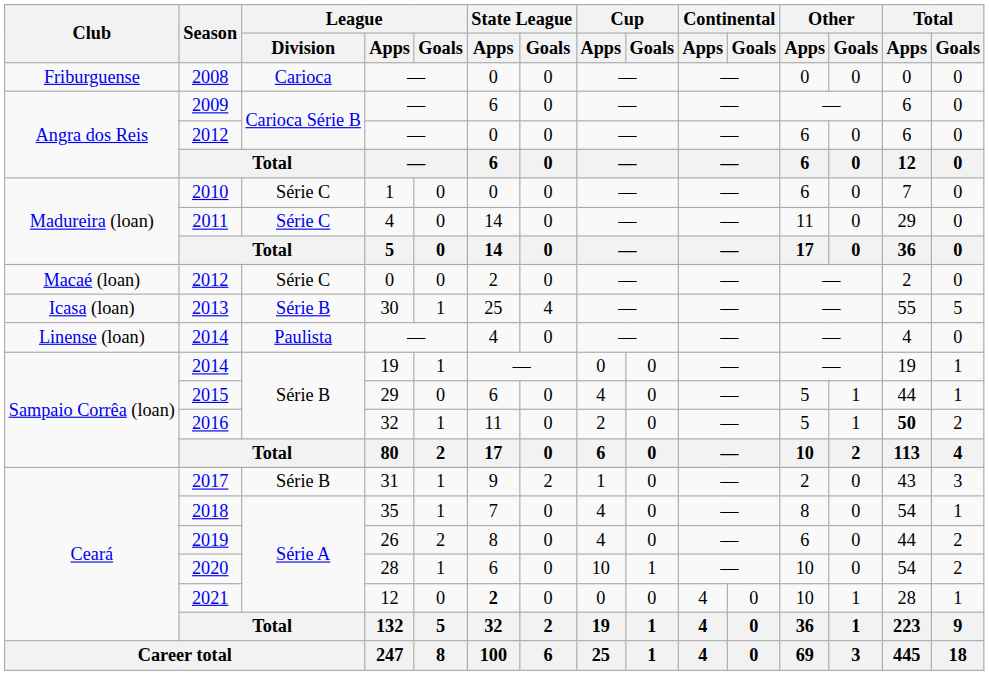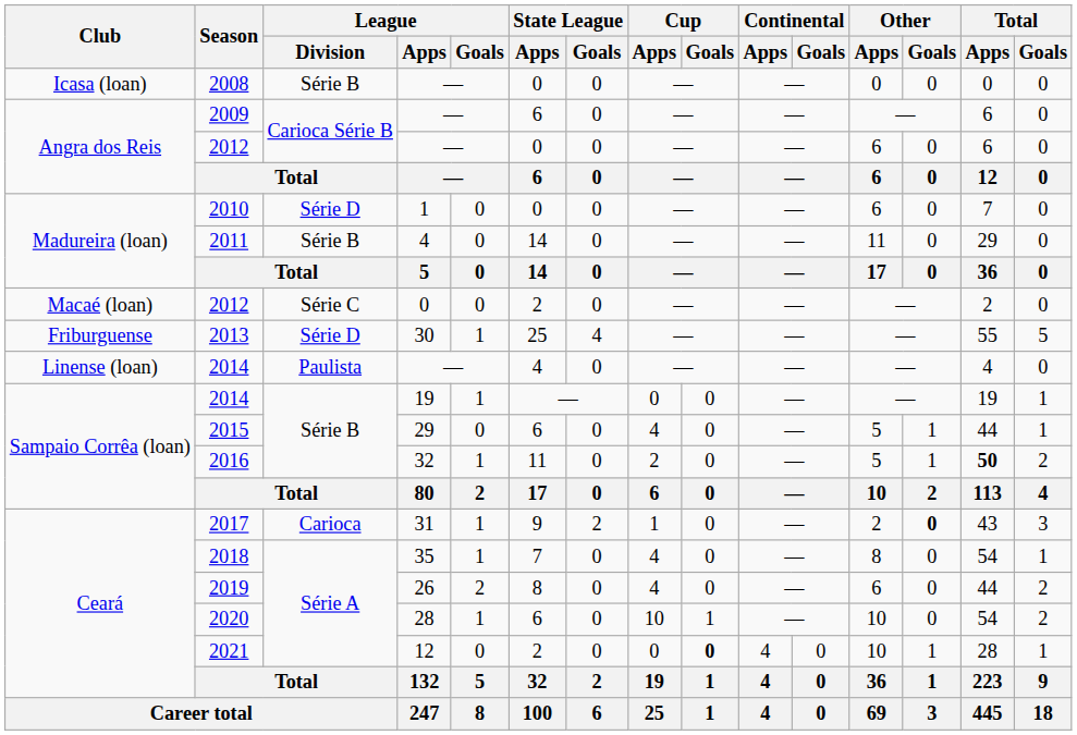2008 | Club: Friburguense -> Icasa (loan)
2008 | League / Division: Carioca -> Série B
2010 | League / Division: Série C -> Série D
2011 | League / Division: Série C -> Série B
2013 | Club: Icasa (loan) -> Friburguense
2013 | League / Division: Série B -> Série D
2017 | League / Division: Série B -> Carioca
2017 | Other / Goals: normal -> bold
2021 | State League / Apps: bold -> normal
2021 | Cup / Goals: normal -> bold
